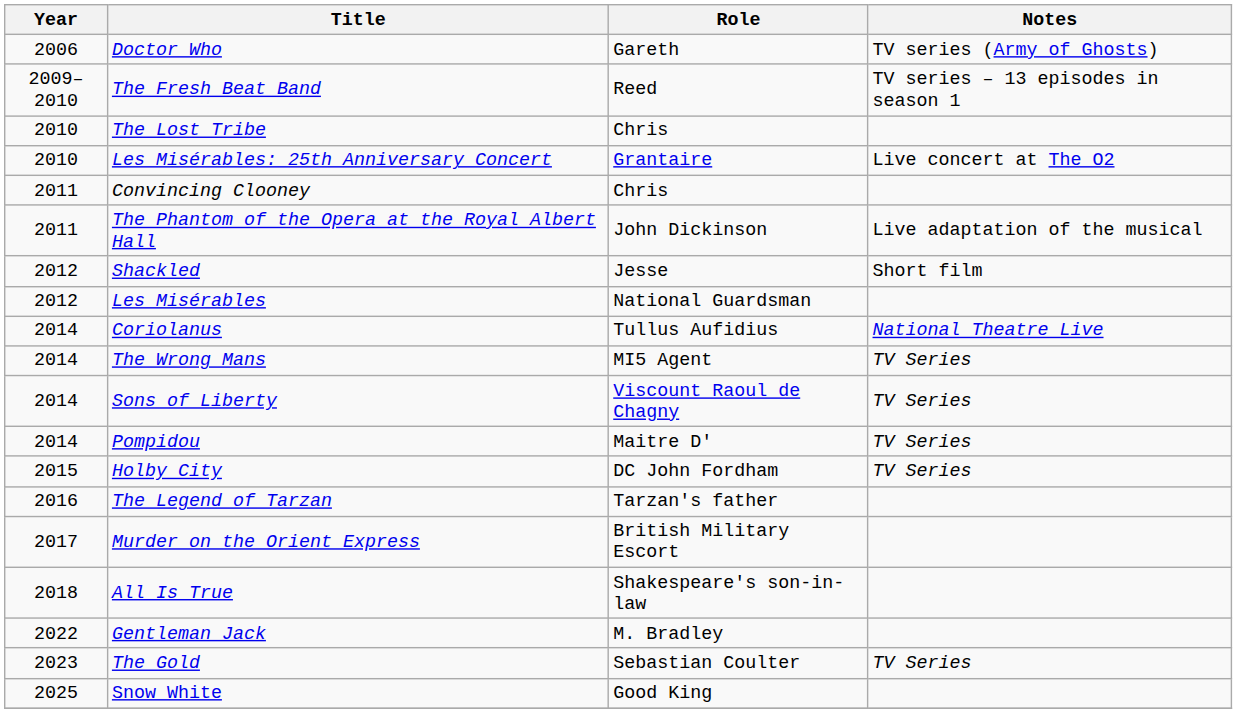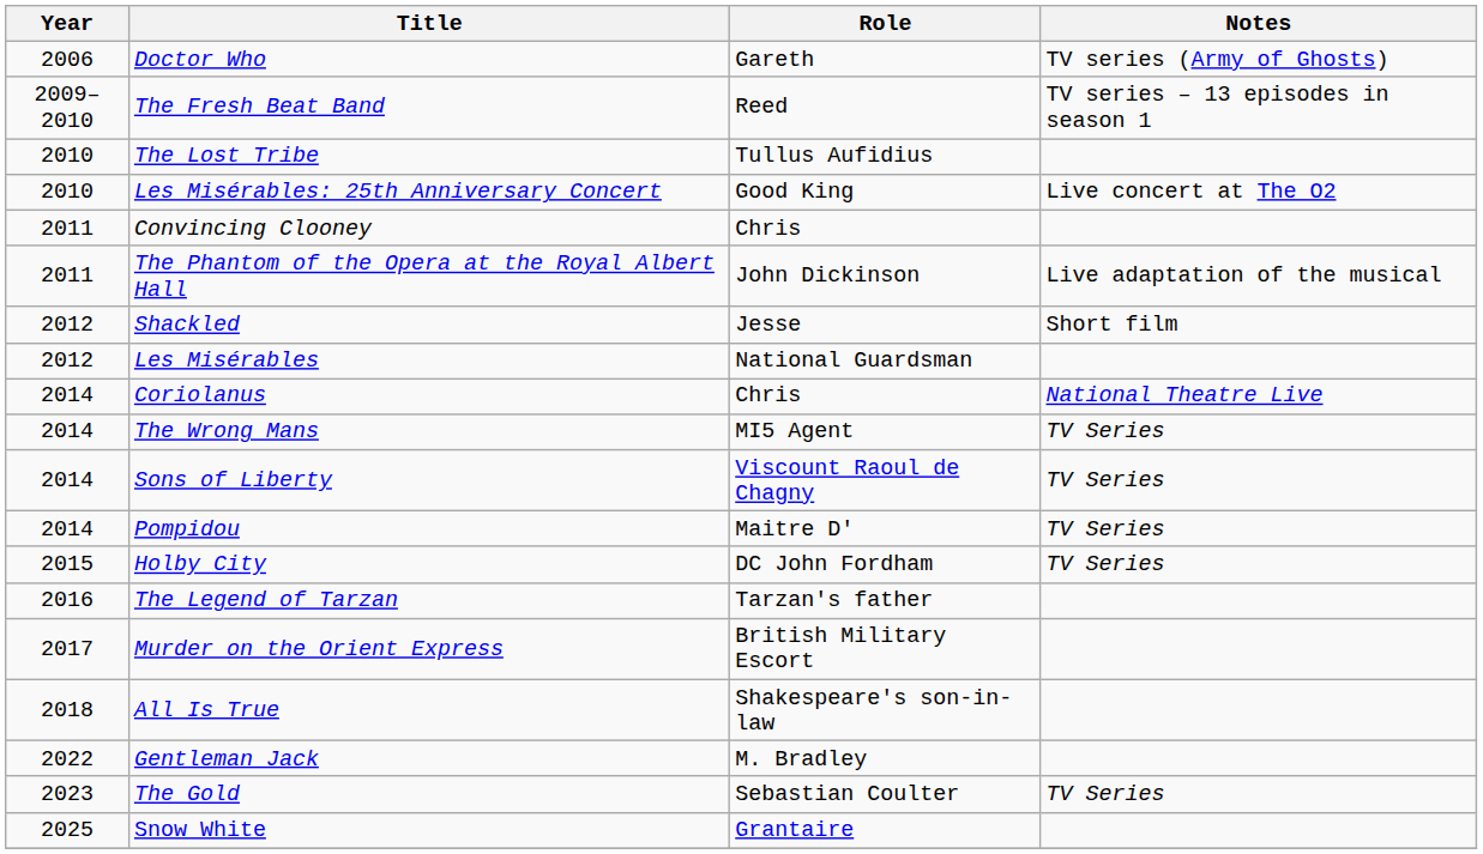The Lost Tribe | Role: Chris -> Tullus Aufidius
Les Misérables: 25th Anniversary Concert | Role: Grantaire -> Good King
Coriolanus | Role: Tullus Aufidius -> Chris
Snow White | Role: Good King -> Grantaire
